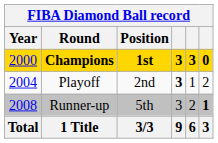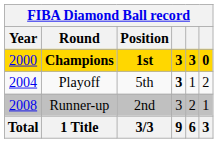Playoff | Position: 2nd -> 5th
Runner-up | Position: 5th -> 2nd
Runner-up | column 6: bold -> normal
